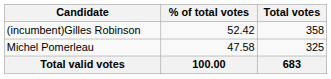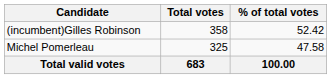columns swapped: Total votes <-> % of total votes
